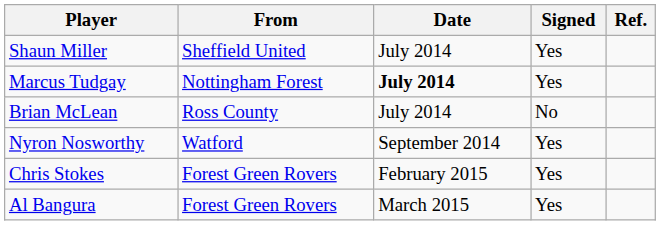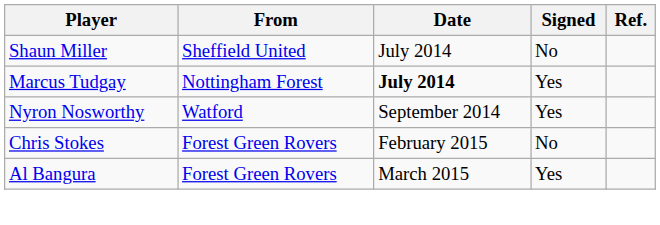Shaun Miller | Signed: Yes -> No
- row: Brian McLean | Ross County | July 2014 | No
Chris Stokes | Signed: Yes -> No
